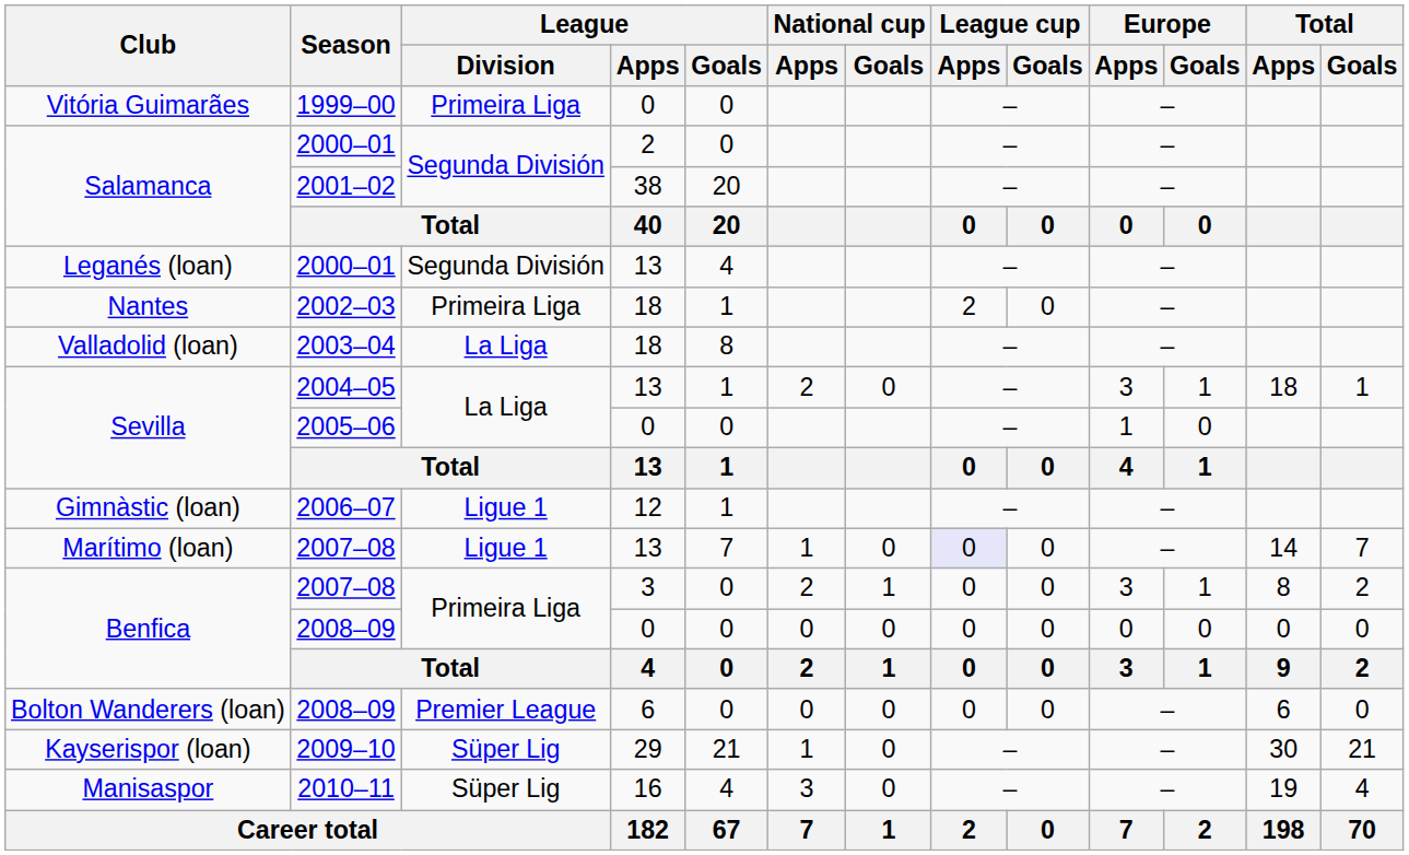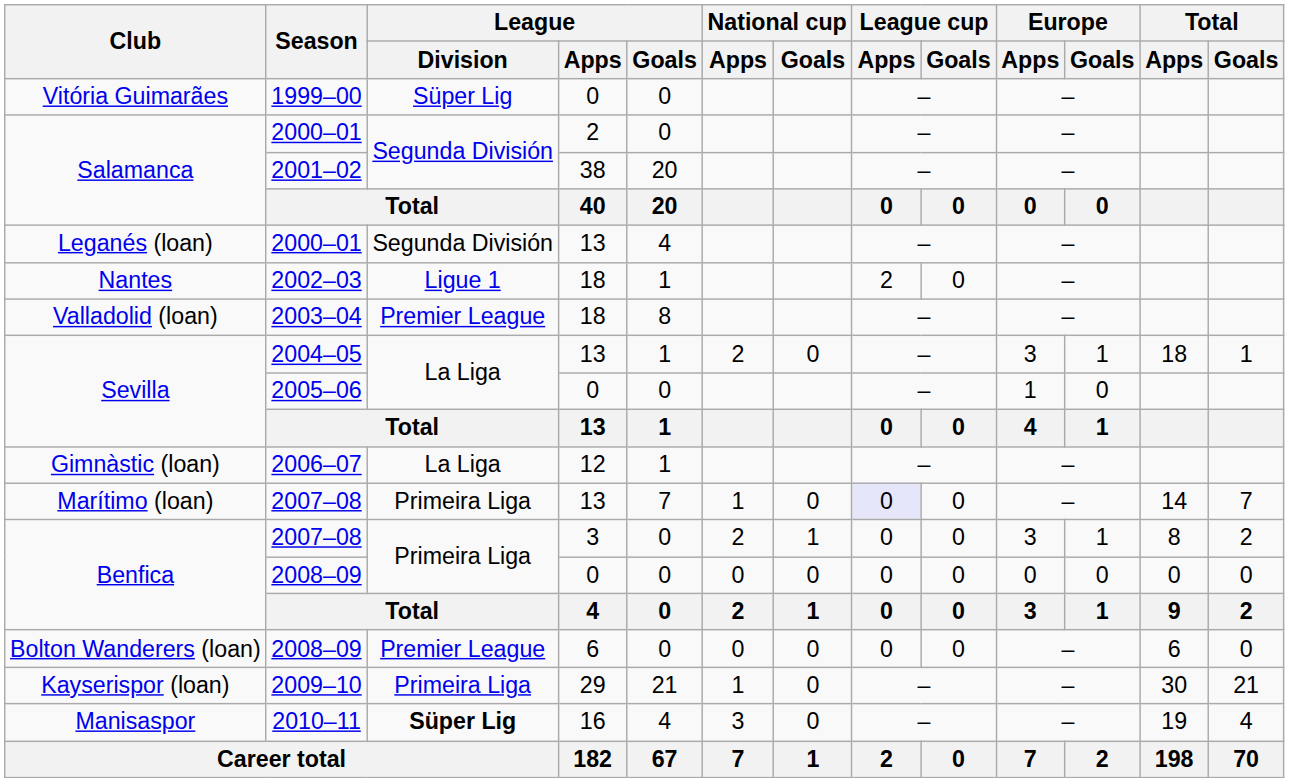Vitória Guimarães | League / Division: Primeira Liga -> Süper Lig
Nantes | League / Division: Primeira Liga -> Ligue 1
Valladolid (loan) | League / Division: La Liga -> Premier League
Gimnàstic (loan) | League / Division: Ligue 1 -> La Liga
Marítimo (loan) | League / Division: Ligue 1 -> Primeira Liga
Kayserispor (loan) | League / Division: Süper Lig -> Primeira Liga
Manisaspor | League / Division: normal -> bold
